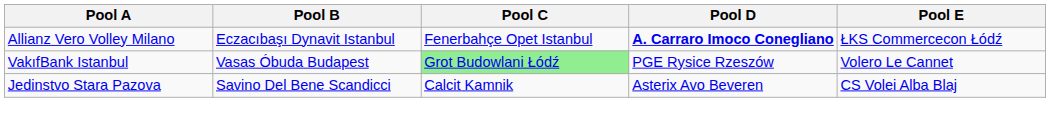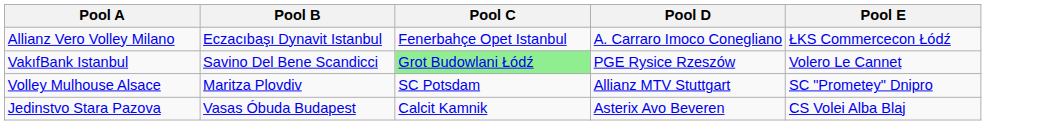Allianz Vero Volley Milano | Pool D: bold -> normal
VakıfBank Istanbul | Pool B: Vasas Óbuda Budapest -> Savino Del Bene Scandicci
+ row: Volley Mulhouse Alsace | Maritza Plovdiv | SC Potsdam | Allianz MTV Stuttgart | SC "Prometey" Dnipro
Jedinstvo Stara Pazova | Pool B: Savino Del Bene Scandicci -> Vasas Óbuda Budapest
